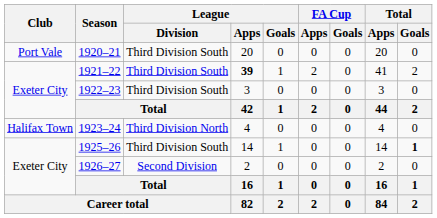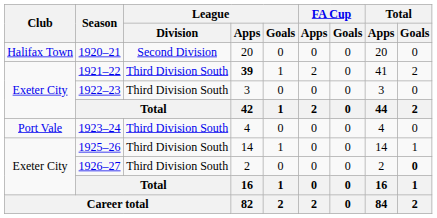1920–21 | Club: Port Vale -> Halifax Town
1920–21 | League / Division: Third Division South -> Second Division
1923–24 | Club: Halifax Town -> Port Vale
1923–24 | League / Division: Third Division North -> Third Division South
1925–26 | Total / Goals: bold -> normal
1926–27 | League / Division: Second Division -> Third Division South
1926–27 | Total / Goals: normal -> bold
